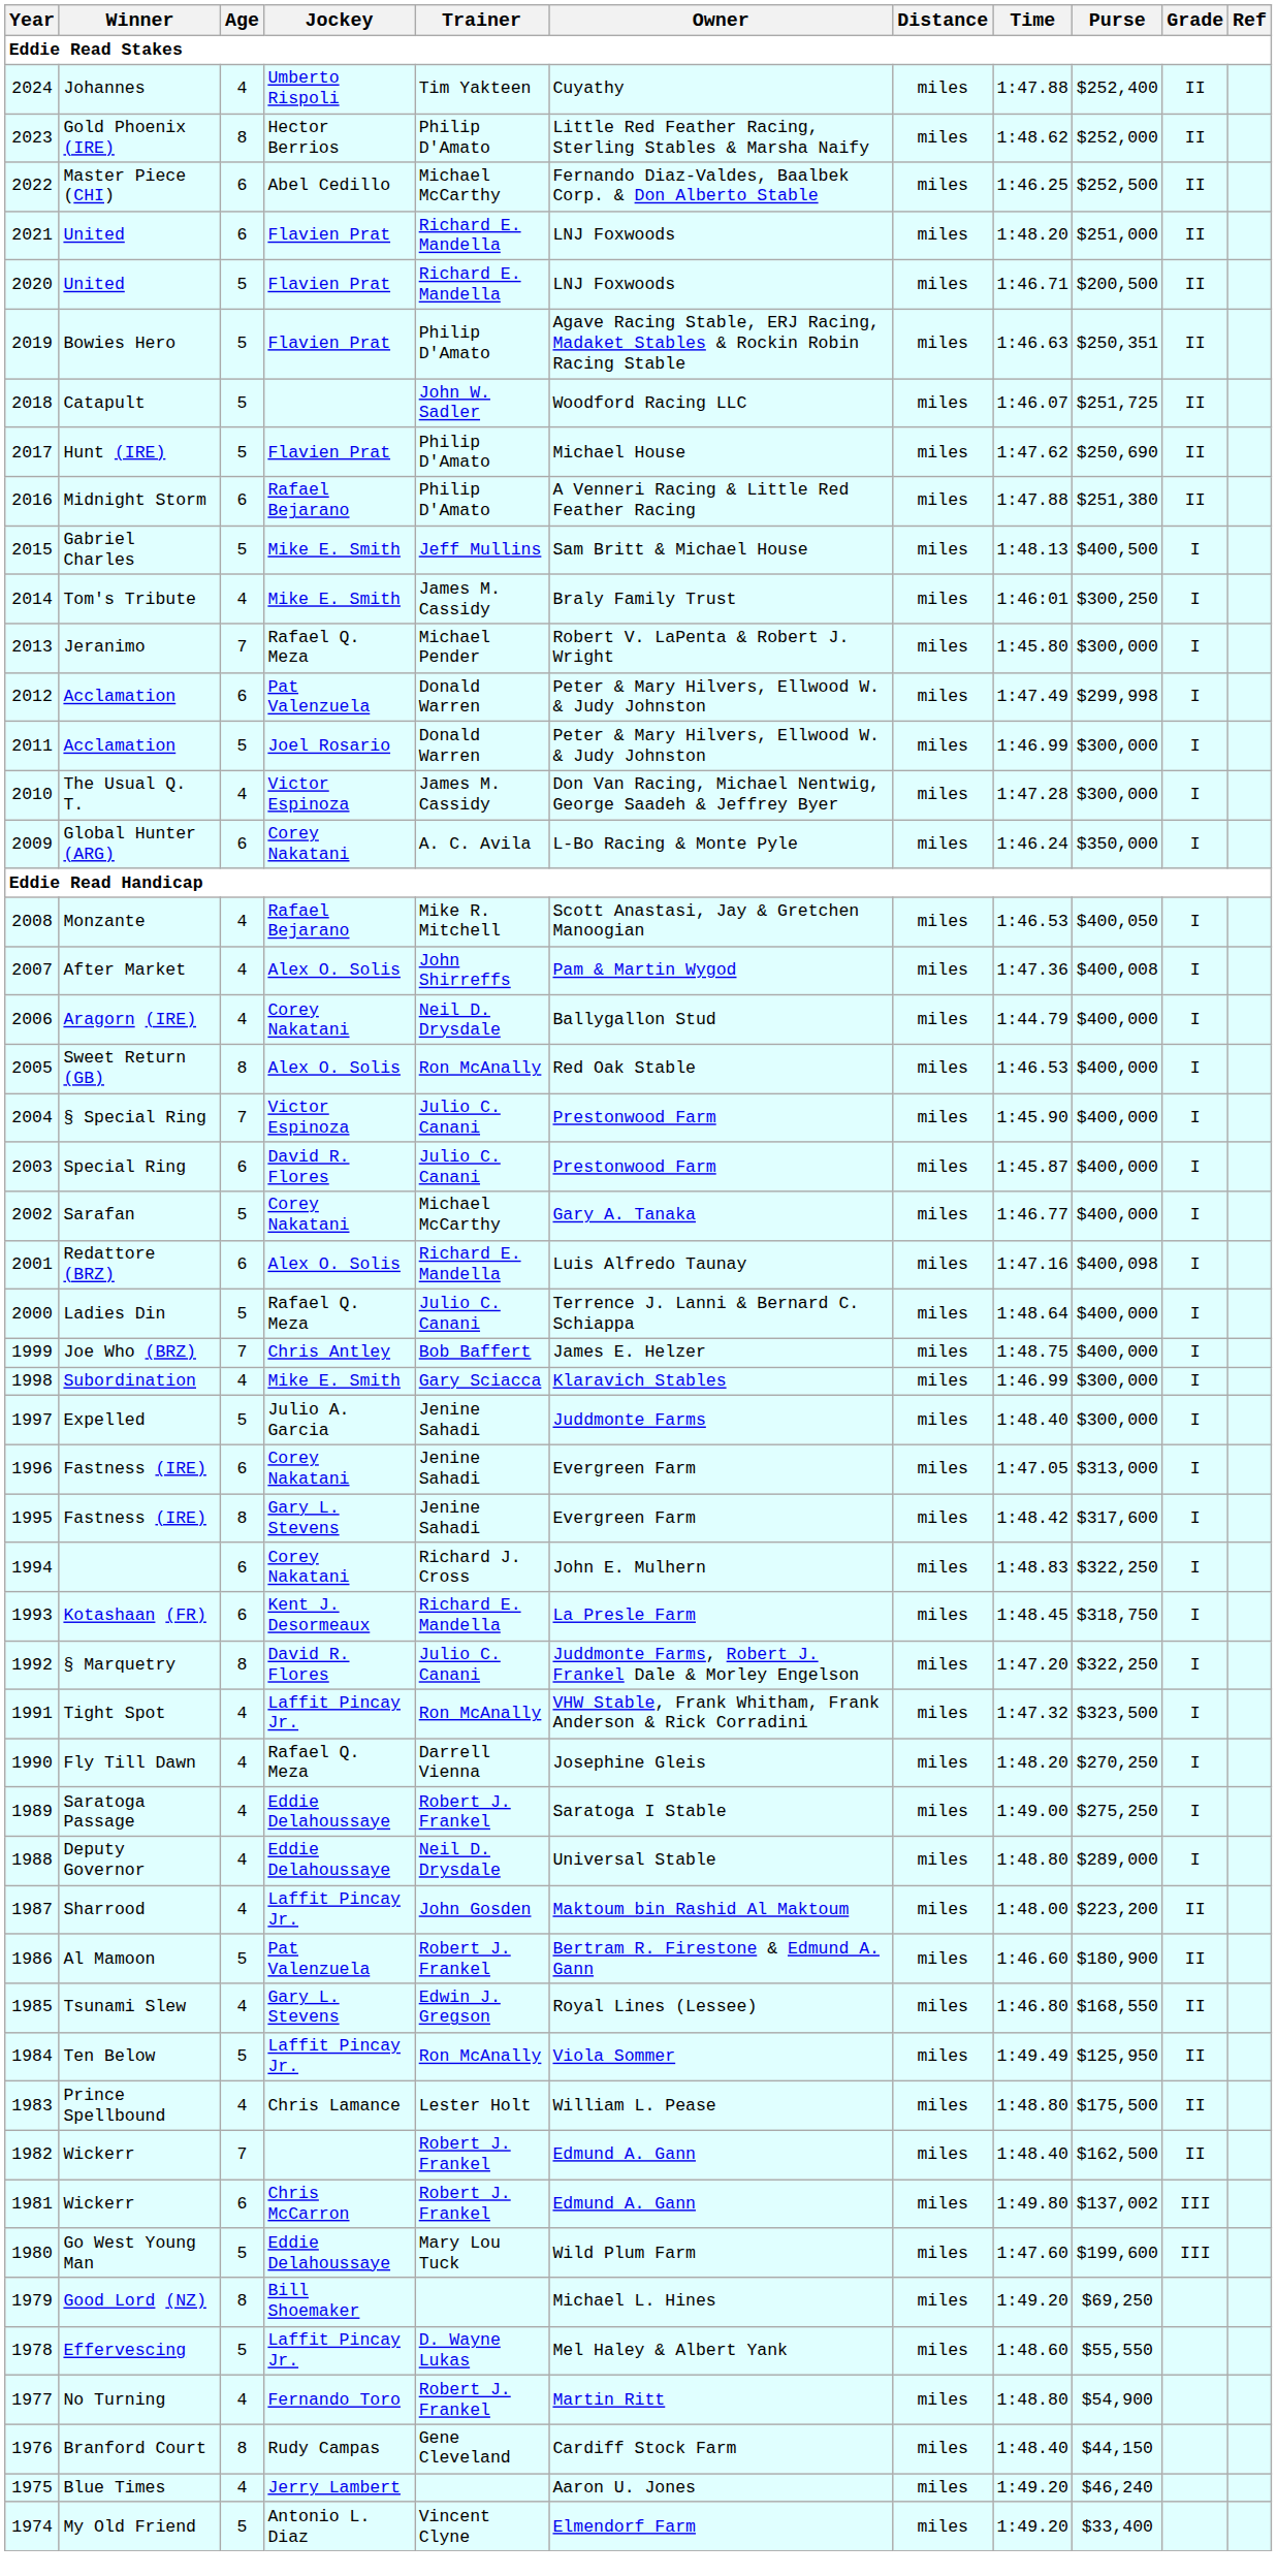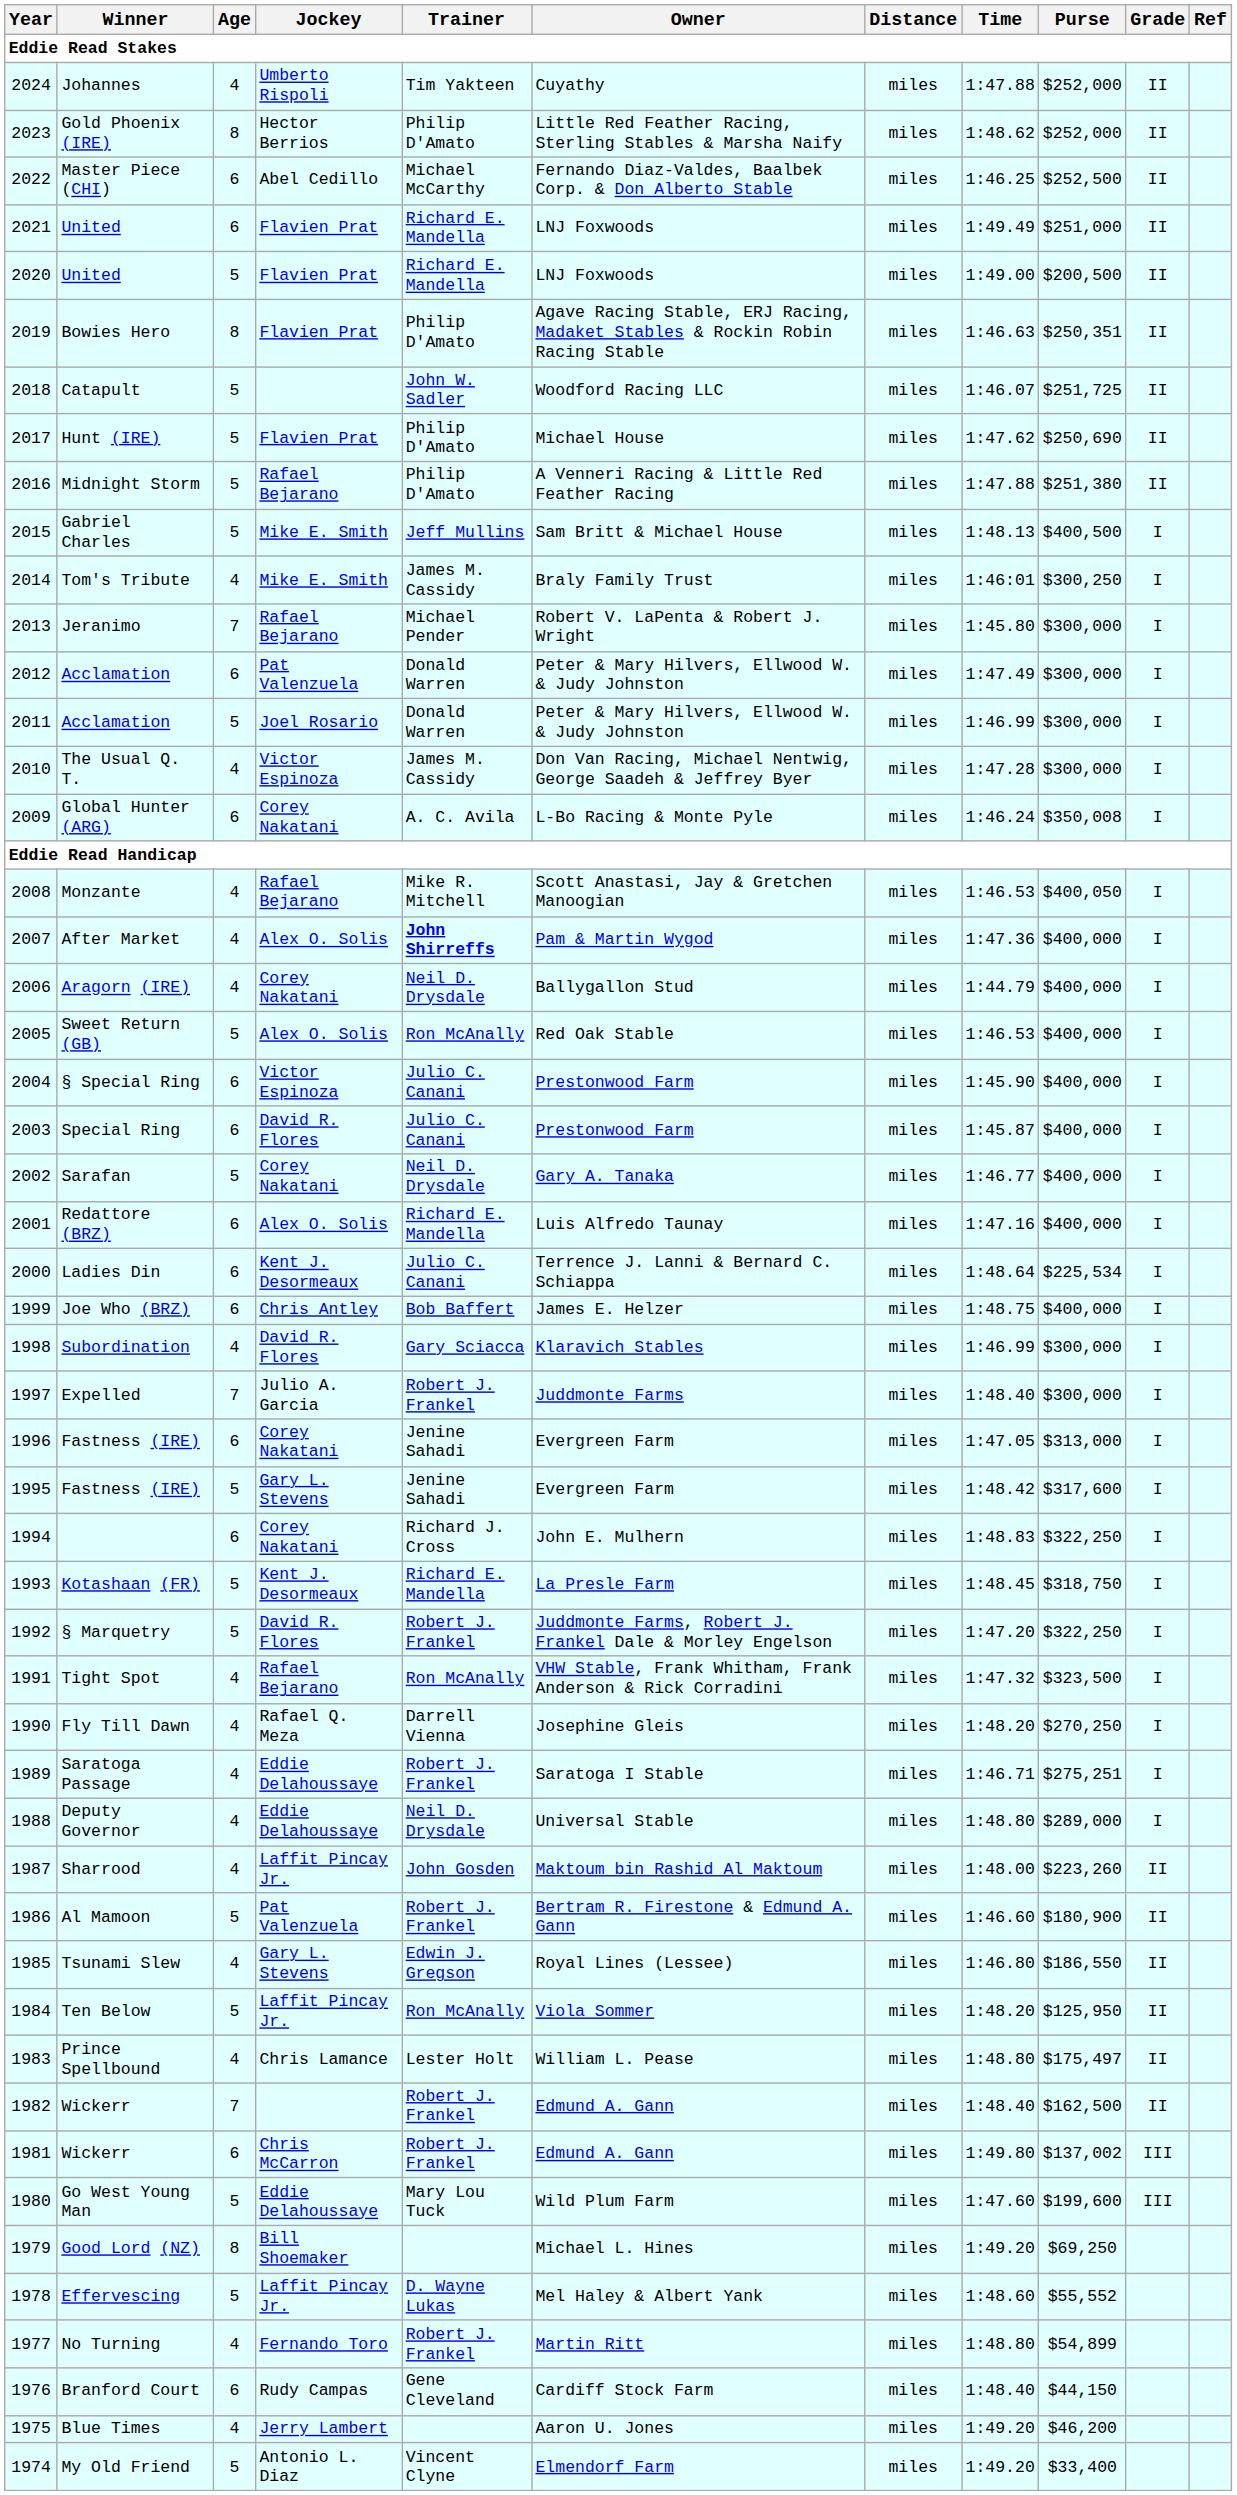Johannes | Purse: $252,400 -> $252,000
2021 / United | Time: 1:48.20 -> 1:49.49
2020 / United | Time: 1:46.71 -> 1:49.00
Bowies Hero | Age: 5 -> 8
Midnight Storm | Age: 6 -> 5
Jeranimo | Jockey: Rafael Q. Meza -> Rafael Bejarano
2012 / Acclamation | Purse: $299,998 -> $300,000
Global Hunter (ARG) | Purse: $350,000 -> $350,008
After Market | Trainer: normal -> bold
After Market | Purse: $400,008 -> $400,000
Sweet Return (GB) | Age: 8 -> 5
§ Special Ring | Age: 7 -> 6
Sarafan | Trainer: Michael McCarthy -> Neil D. Drysdale
Redattore (BRZ) | Purse: $400,098 -> $400,000
Ladies Din | Age: 5 -> 6
Ladies Din | Jockey: Rafael Q. Meza -> Kent J. Desormeaux
Ladies Din | Purse: $400,000 -> $225,534
Joe Who (BRZ) | Age: 7 -> 6
Subordination | Jockey: Mike E. Smith -> David R. Flores
Expelled | Age: 5 -> 7
Expelled | Trainer: Jenine Sahadi -> Robert J. Frankel
1995 / Fastness (IRE) | Age: 8 -> 5
Kotashaan (FR) | Age: 6 -> 5
§ Marquetry | Age: 8 -> 5
§ Marquetry | Trainer: Julio C. Canani -> Robert J. Frankel
Tight Spot | Jockey: Laffit Pincay Jr. -> Rafael Bejarano
Saratoga Passage | Time: 1:49.00 -> 1:46.71
Saratoga Passage | Purse: $275,250 -> $275,251
Sharrood | Purse: $223,200 -> $223,260
Tsunami Slew | Purse: $168,550 -> $186,550
Ten Below | Time: 1:49.49 -> 1:48.20
Prince Spellbound | Purse: $175,500 -> $175,497
Effervescing | Purse: $55,550 -> $55,552
No Turning | Purse: $54,900 -> $54,899
Branford Court | Age: 8 -> 6
Blue Times | Purse: $46,240 -> $46,200
